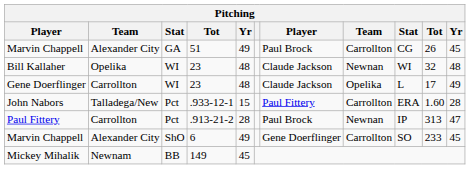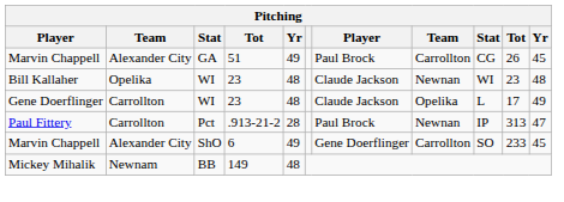Bill Kallaher | column 10: 32 -> 23
- row: John Nabors | Talladega/New | Pct | .933-12-1 | 15 | Paul Fittery | Carrollton | ERA | 1.60 | 28
Mickey Mihalik | column 5: 45 -> 48
